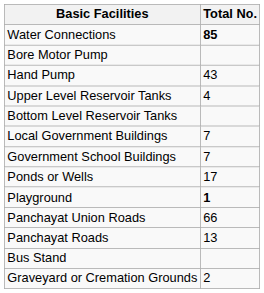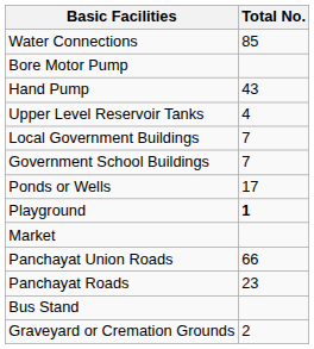Water Connections | Total No.: bold -> normal
- row: Bottom Level Reservoir Tanks
+ row: Market
Panchayat Roads | Total No.: 13 -> 23
